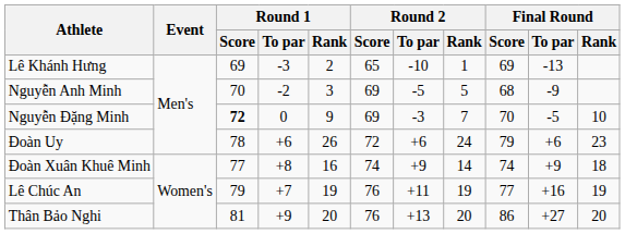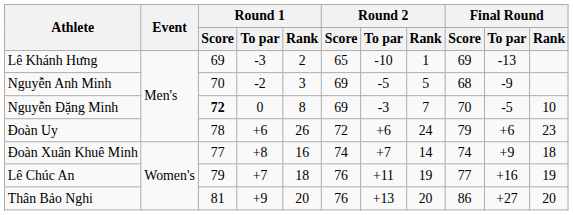Nguyễn Đặng Minh | Round 1 / Rank: 9 -> 8
Đoàn Xuân Khuê Minh | Round 2 / To par: +9 -> +7
Lê Chúc An | Round 1 / Rank: 19 -> 18
